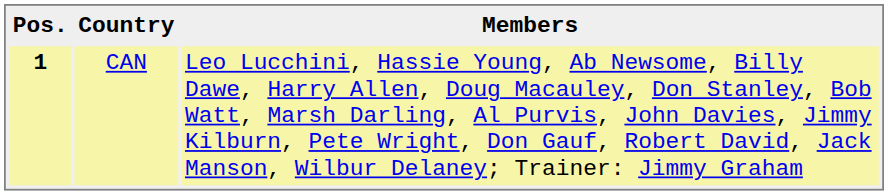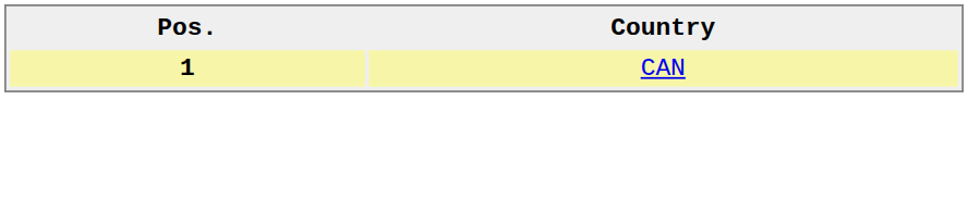- column: Members | Leo Lucchini, Hassie Young, Ab Newsome, Billy Dawe, Harry Allen, Doug Macauley, Don Stanley, Bob Watt, Marsh Darling, Al Purvis, John Davies, Jimmy Kilburn, Pete Wright, Don Gauf, Robert David, Jack Manson, Wilbur Delaney; Trainer: Jimmy Graham
